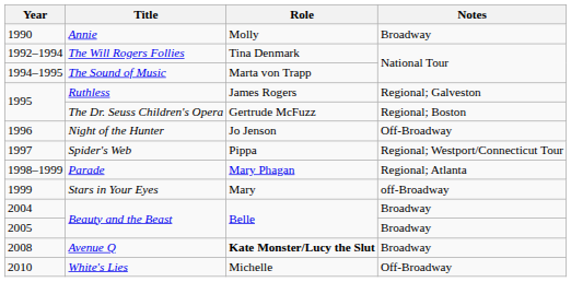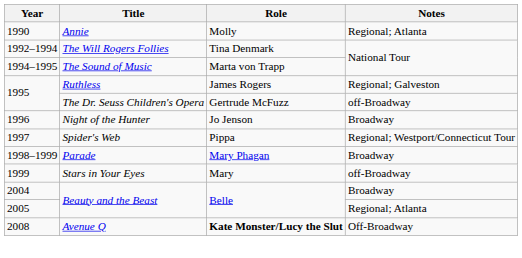Annie | Notes: Broadway -> Regional; Atlanta
The Dr. Seuss Children's Opera | Notes: Regional; Boston -> off-Broadway
Night of the Hunter | Notes: Off-Broadway -> Broadway
Parade | Notes: Regional; Atlanta -> Broadway
2005 / Beauty and the Beast | Notes: Broadway -> Regional; Atlanta
Avenue Q | Notes: Broadway -> Off-Broadway
- row: 2010 | White's Lies | Michelle | Off-Broadway
